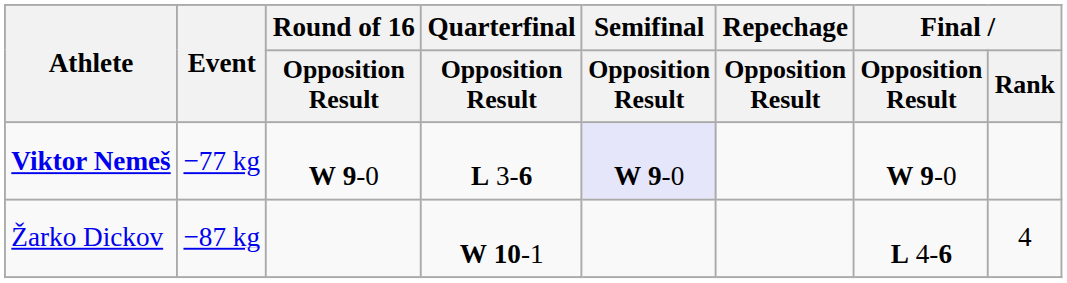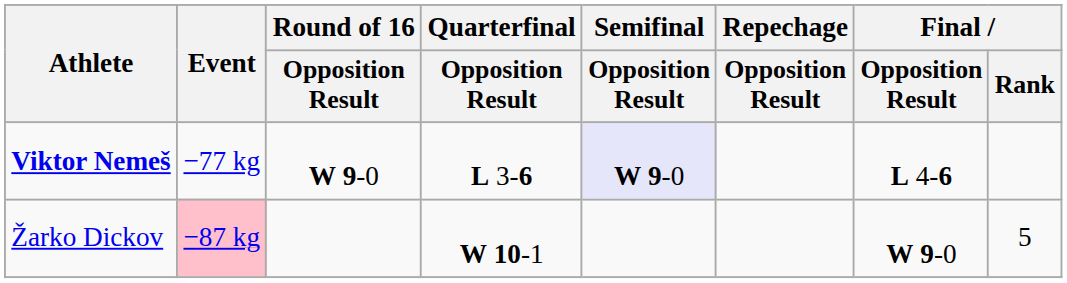Viktor Nemeš | Final / Opposition Result: W 9-0 -> L 4-6
Žarko Dickov | Event: no background -> pink background
Žarko Dickov | Final / Opposition Result: L 4-6 -> W 9-0
Žarko Dickov | Final / Rank: 4 -> 5
